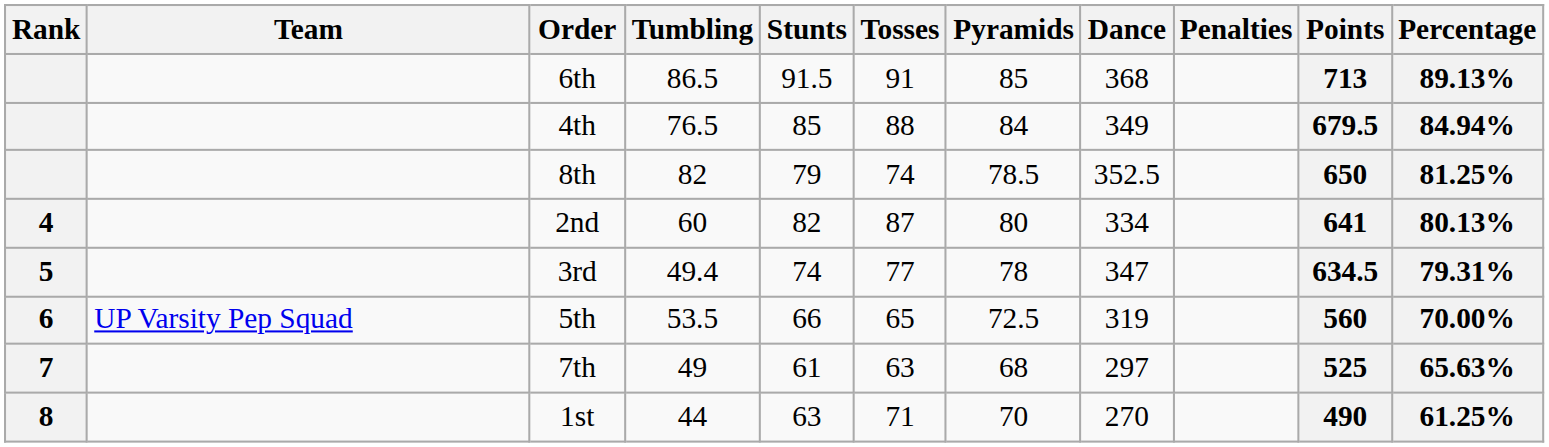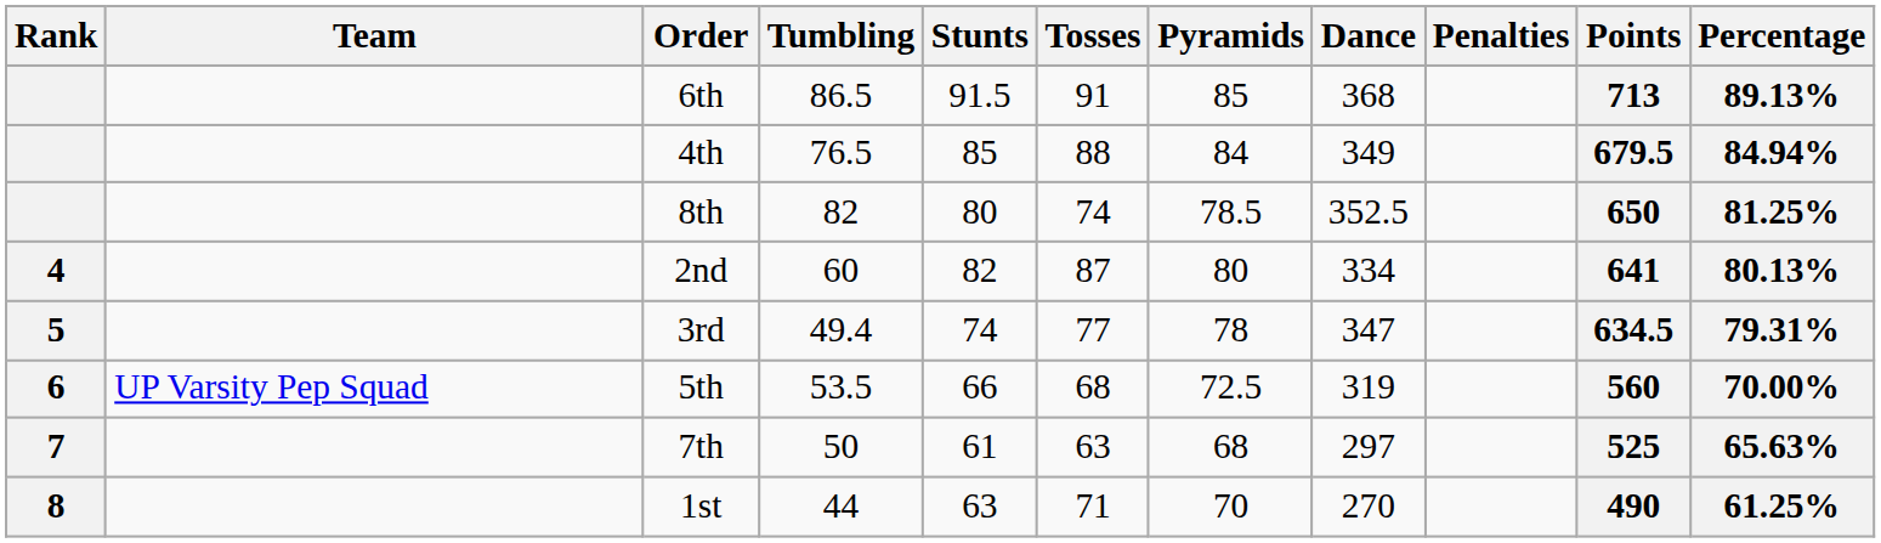8th | Stunts: 79 -> 80
5th | Tosses: 65 -> 68
7th | Tumbling: 49 -> 50
